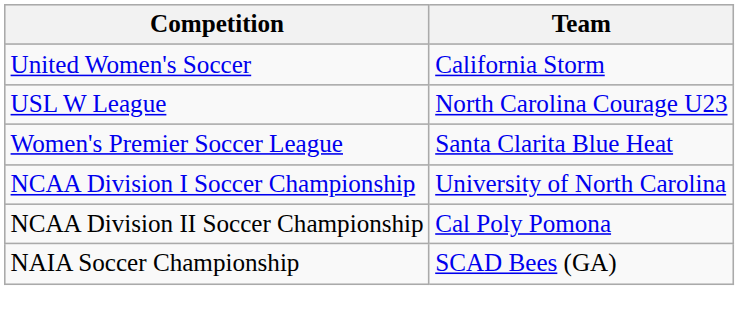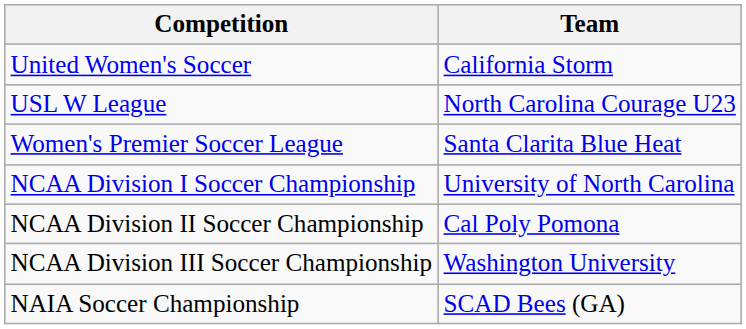+ row: NCAA Division III Soccer Championship | Washington University
